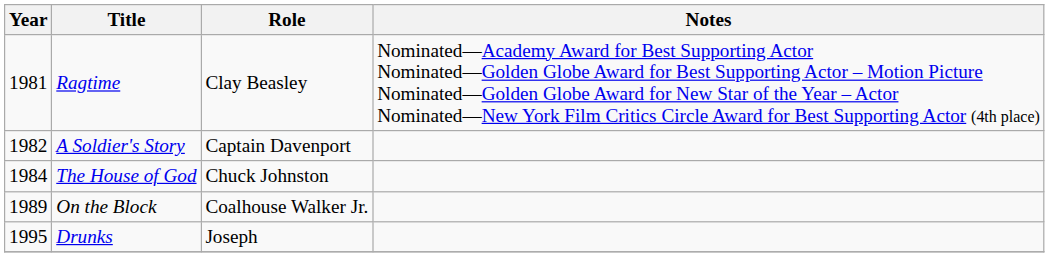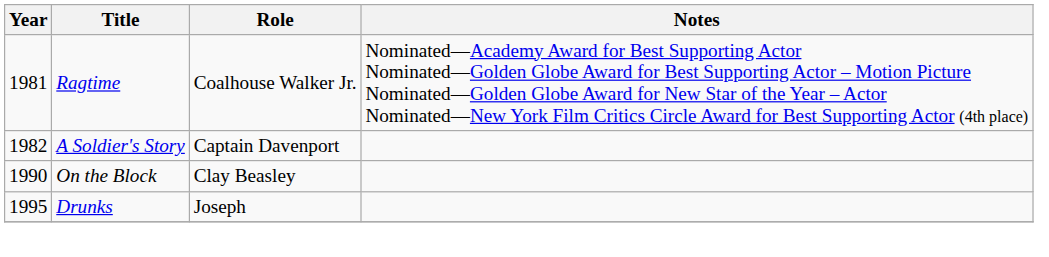Ragtime | Role: Clay Beasley -> Coalhouse Walker Jr.
- row: 1984 | The House of God | Chuck Johnston
On the Block | Year: 1989 -> 1990
On the Block | Role: Coalhouse Walker Jr. -> Clay Beasley
